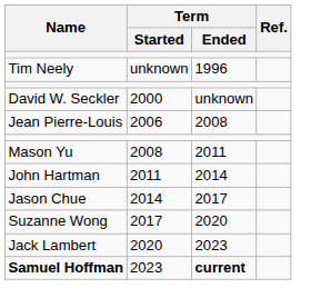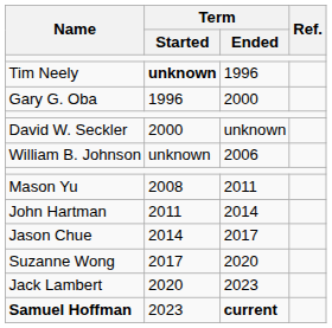Tim Neely | Term / Started: normal -> bold
+ row: Gary G. Oba | 1996 | 2000
+ row: William B. Johnson | unknown | 2006
- row: Jean Pierre-Louis | 2006 | 2008
